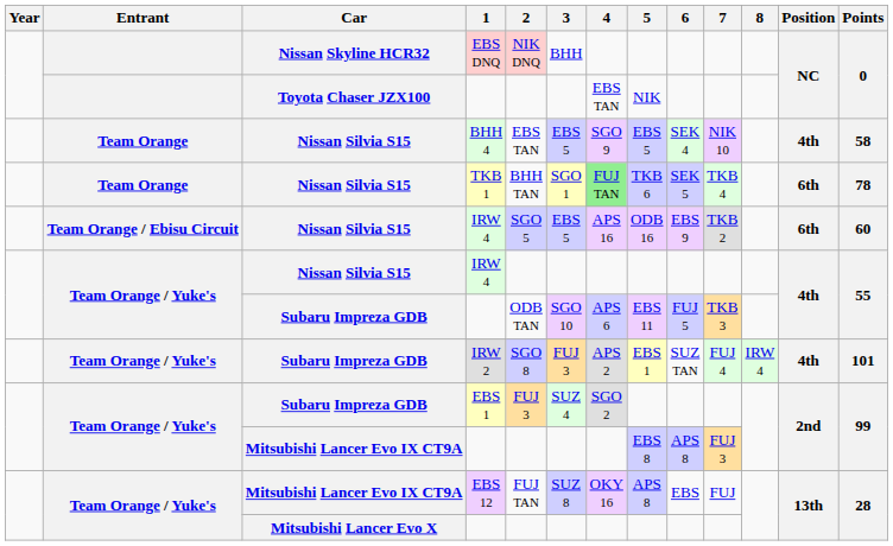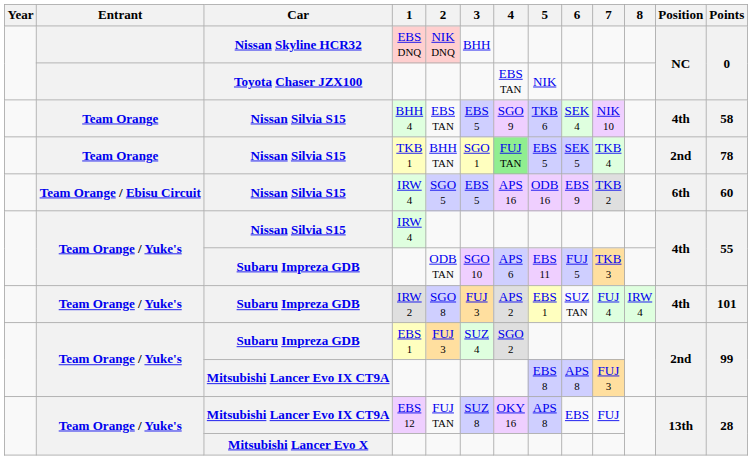BHH 4 | 5: EBS 5 -> TKB 6
TKB 1 | 5: TKB 6 -> EBS 5
TKB 1 | Position: 6th -> 2nd
